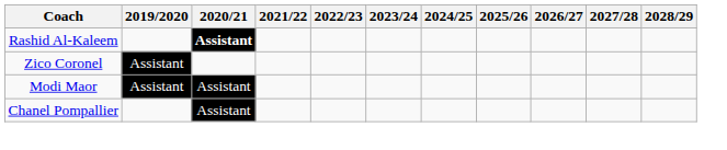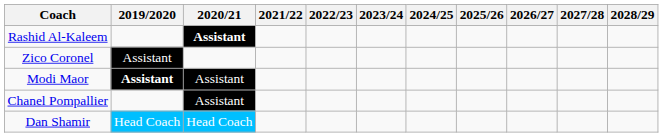Modi Maor | 2019/2020: normal -> bold
+ row: Dan Shamir | Head Coach | Head Coach
